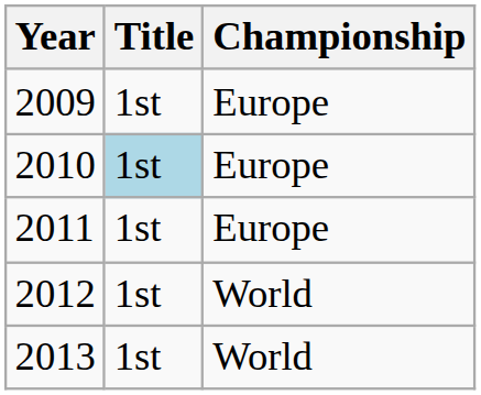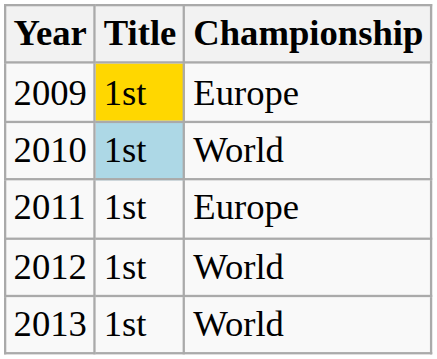2009 | Title: no background -> gold background
2010 | Championship: Europe -> World
